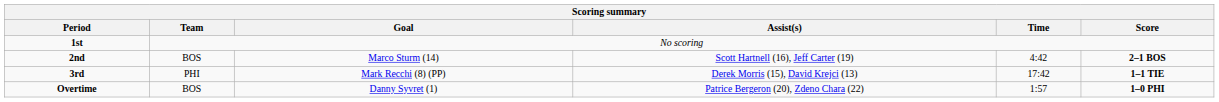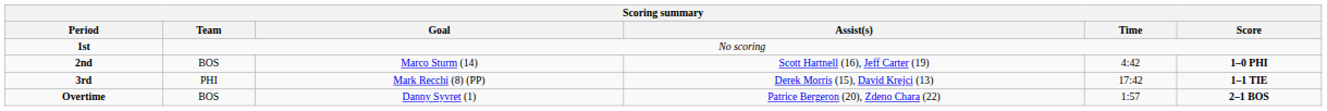2nd | Score: 2–1 BOS -> 1–0 PHI
Overtime | Score: 1–0 PHI -> 2–1 BOS
